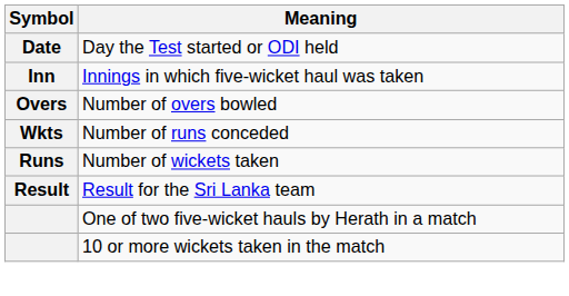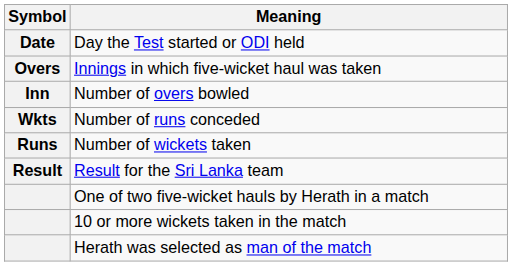Innings in which five-wicket haul was taken | Symbol: Inn -> Overs
Number of overs bowled | Symbol: Overs -> Inn
+ row: Herath was selected as man of the match
